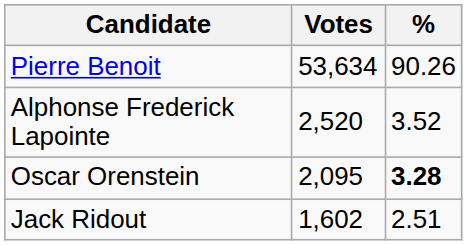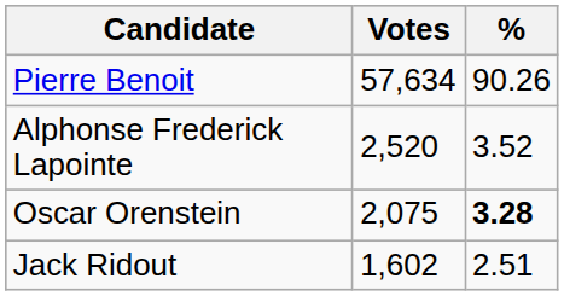Pierre Benoit | Votes: 53,634 -> 57,634
Oscar Orenstein | Votes: 2,095 -> 2,075
